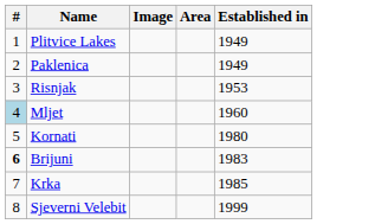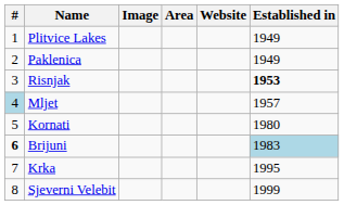+ column: Website
Risnjak | Established in: normal -> bold
Mljet | Established in: 1960 -> 1957
Brijuni | Established in: no background -> lightblue background
Krka | Established in: 1985 -> 1995
